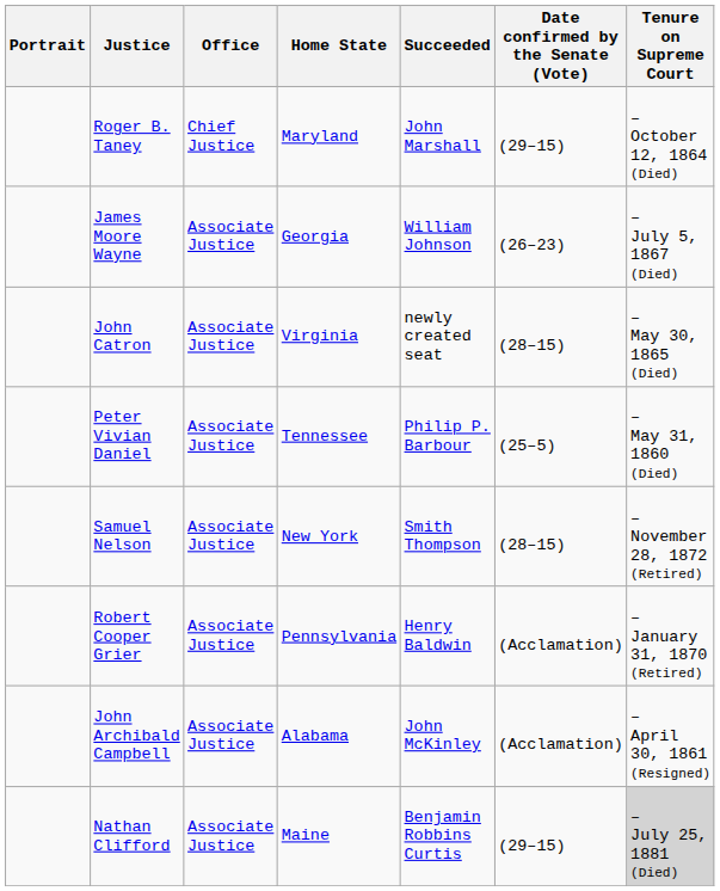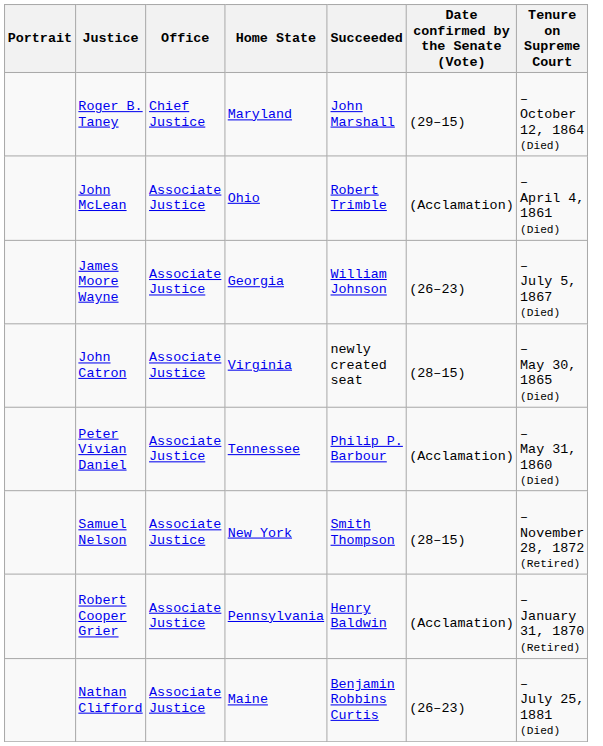+ row: John McLean | Associate Justice | Ohio | Robert Trimble | (Acclamation) | – April 4, 1861 (Died)
Peter Vivian Daniel | Date confirmed by the Senate (Vote): (25–5) -> (Acclamation)
- row: John Archibald Campbell | Associate Justice | Alabama | John McKinley | (Acclamation) | – April 30, 1861 (Resigned)
Nathan Clifford | Date confirmed by the Senate (Vote): (29–15) -> (26–23)
Nathan Clifford | Tenure on Supreme Court: lightgrey background -> no background
